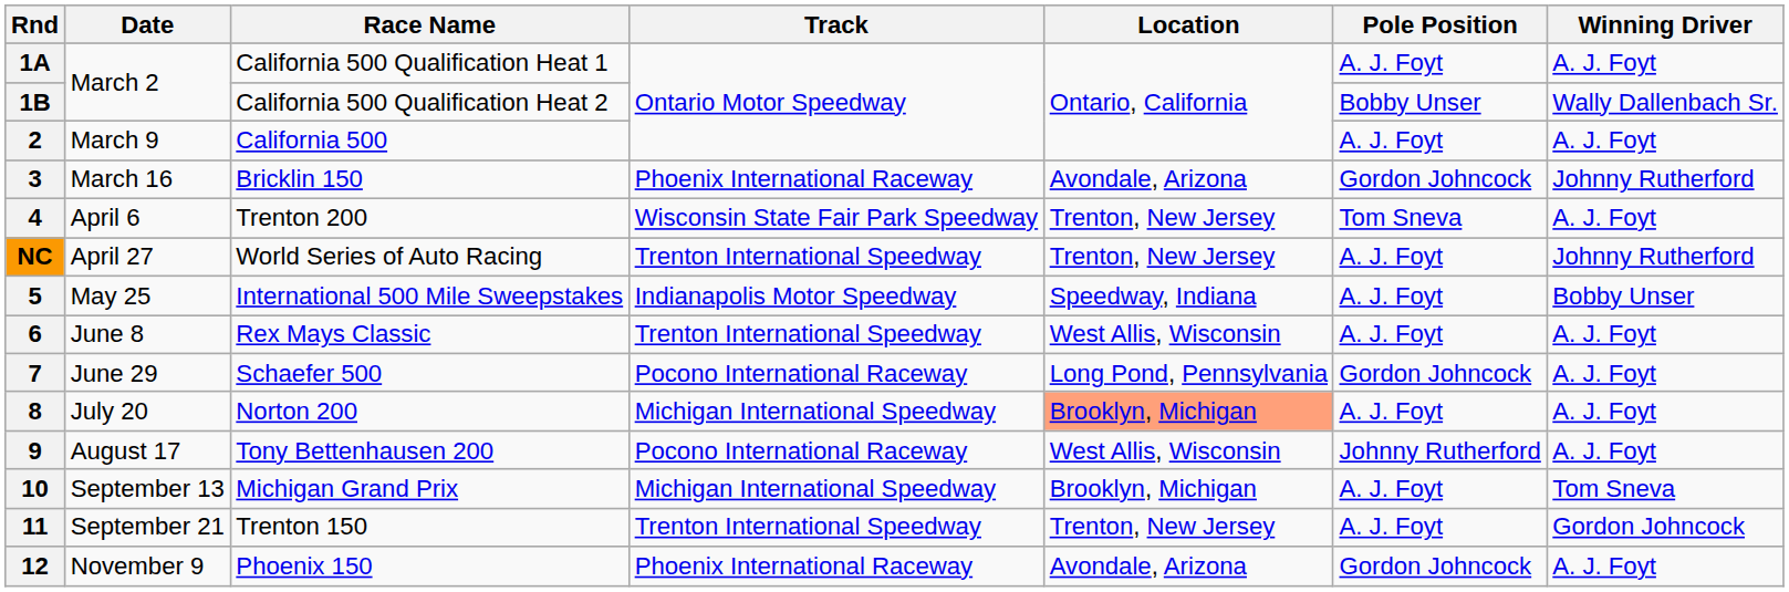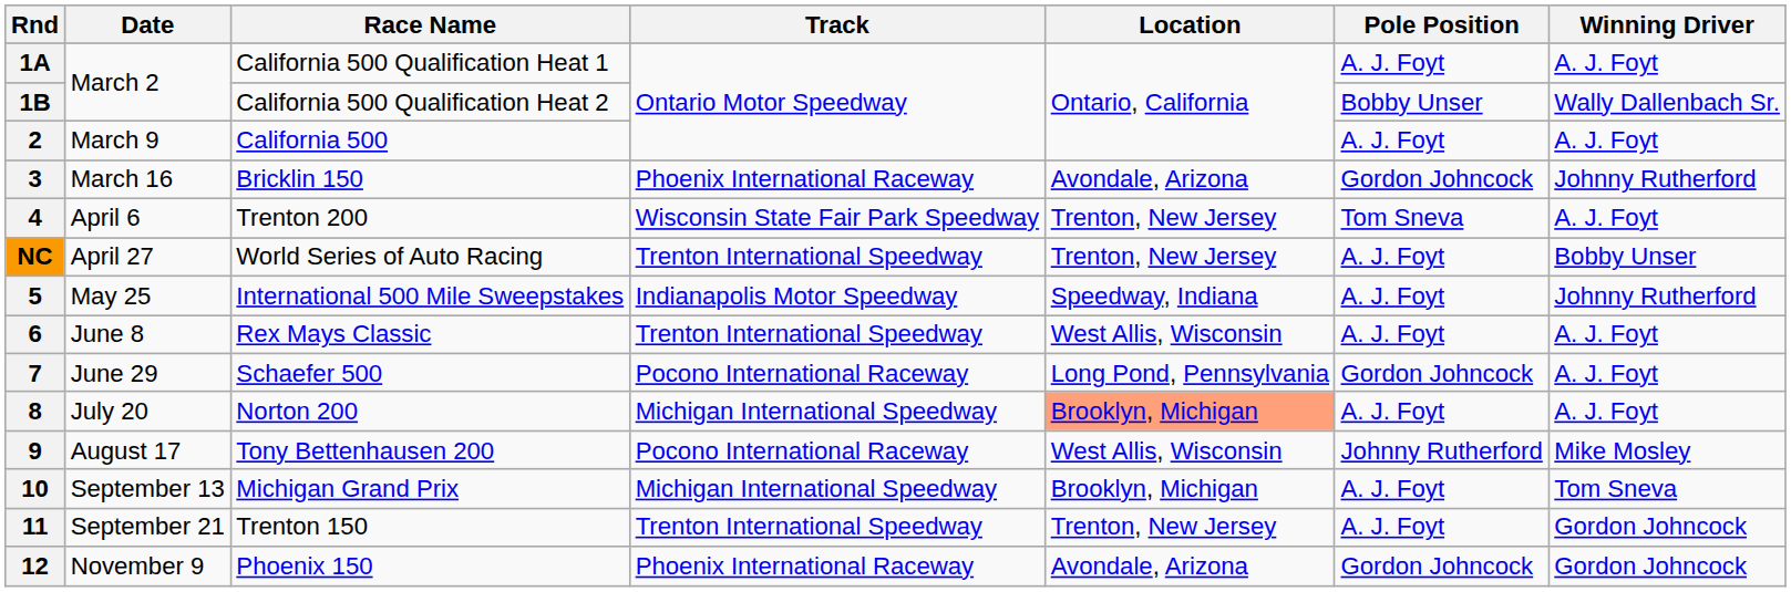NC | Winning Driver: Johnny Rutherford -> Bobby Unser
5 | Winning Driver: Bobby Unser -> Johnny Rutherford
9 | Winning Driver: A. J. Foyt -> Mike Mosley
12 | Winning Driver: A. J. Foyt -> Gordon Johncock
